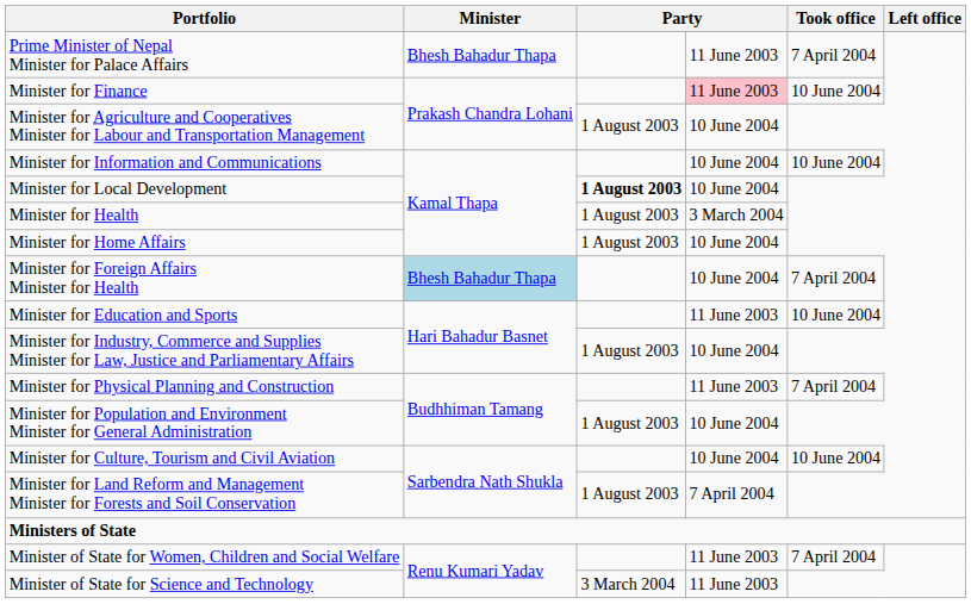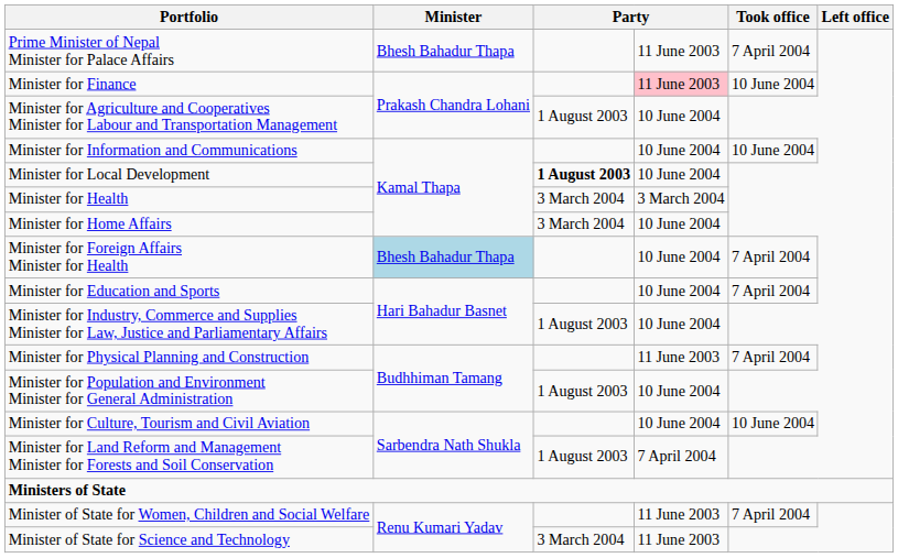Minister for Health | column 3: 1 August 2003 -> 3 March 2004
Minister for Home Affairs | column 3: 1 August 2003 -> 3 March 2004
Minister for Education and Sports | column 4: 11 June 2003 -> 10 June 2004
Minister for Education and Sports | Took office: 10 June 2004 -> 7 April 2004
